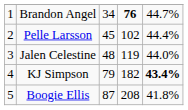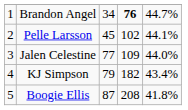Pelle Larsson | column 5: 44.4% -> 44.1%
Jalen Celestine | column 3: 48 -> 77
Jalen Celestine | column 4: 119 -> 109
KJ Simpson | column 5: bold -> normal
